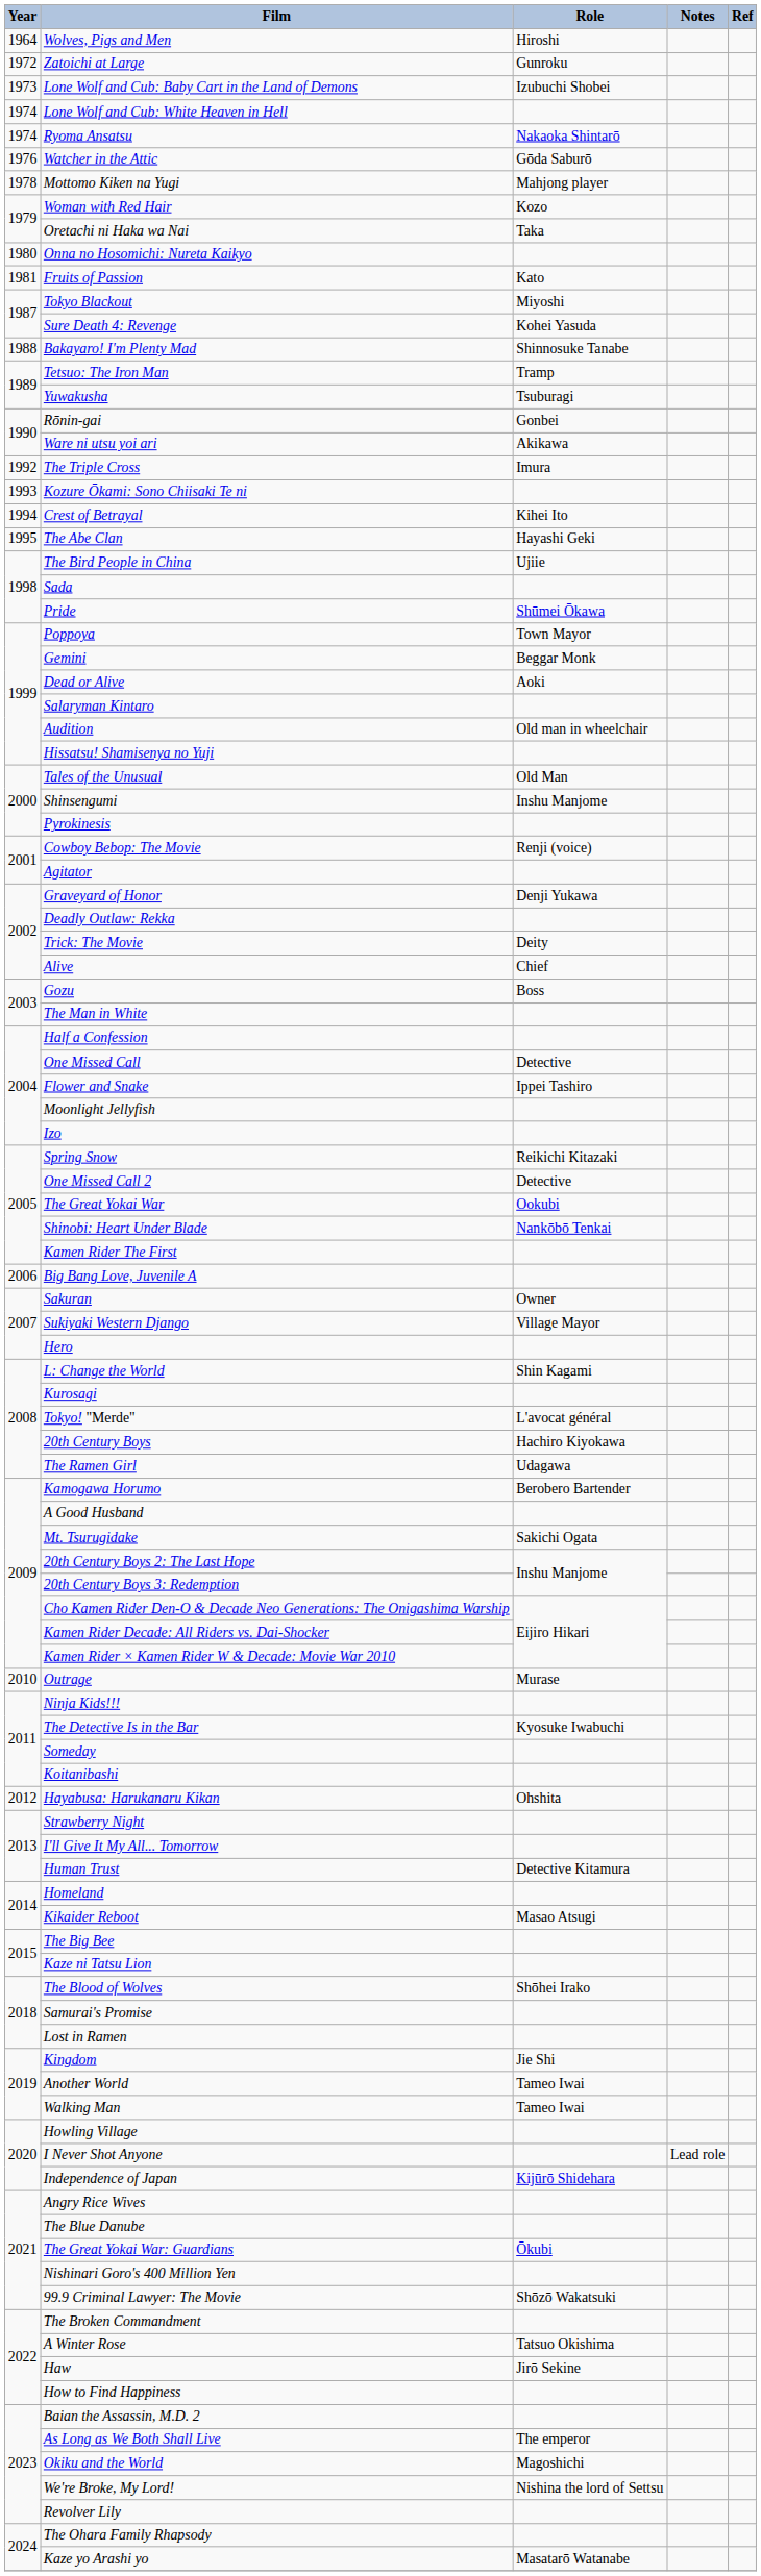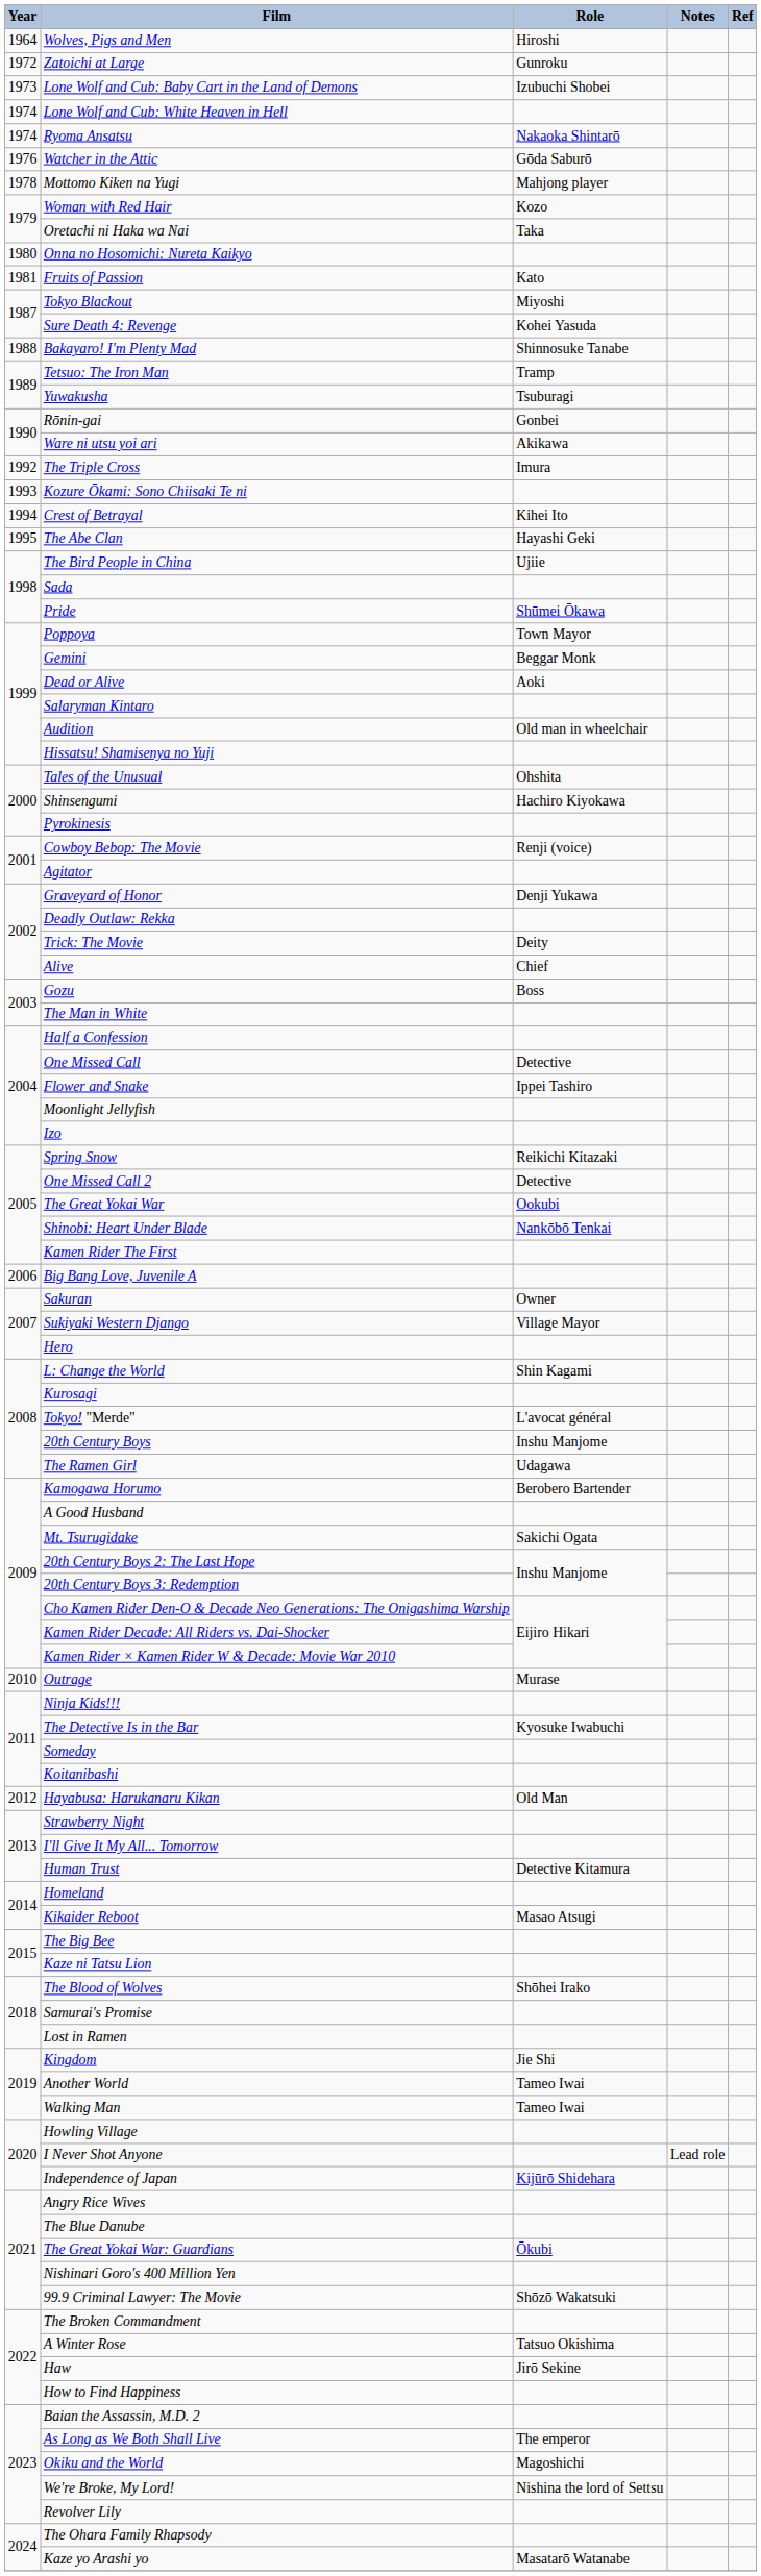Tales of the Unusual | Role: Old Man -> Ohshita
Shinsengumi | Role: Inshu Manjome -> Hachiro Kiyokawa
20th Century Boys | Role: Hachiro Kiyokawa -> Inshu Manjome
Hayabusa: Harukanaru Kikan | Role: Ohshita -> Old Man
